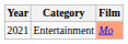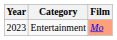Entertainment | Year: 2021 -> 2023
